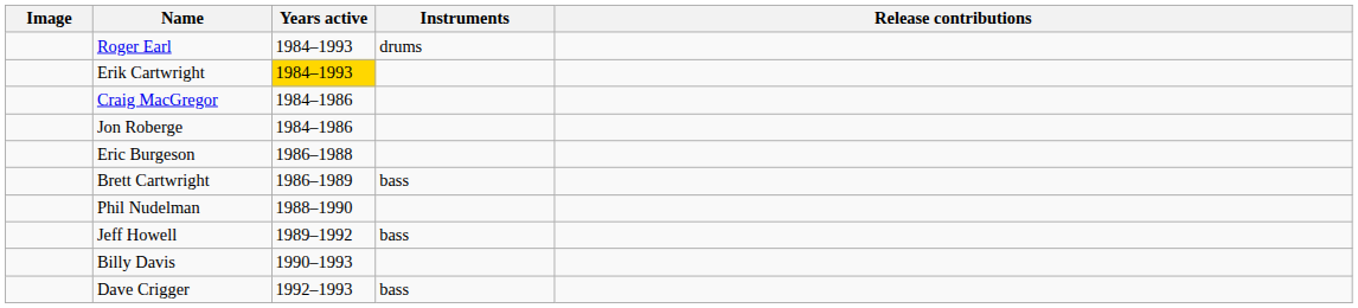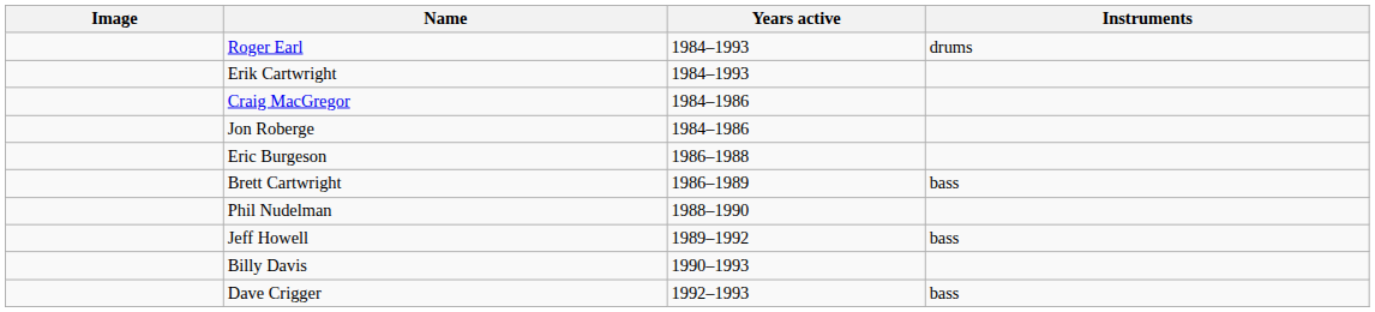- column: Release contributions
Erik Cartwright | Years active: gold background -> no background
